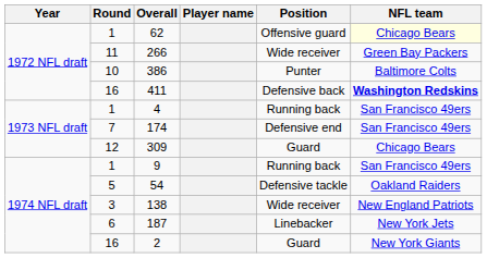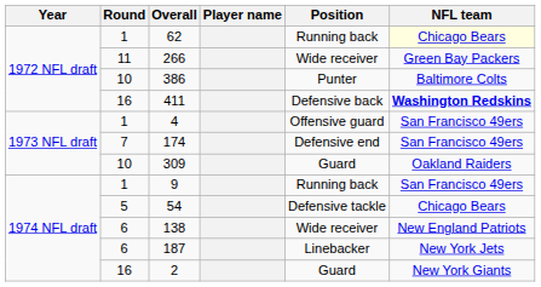62 | Position: Offensive guard -> Running back
4 | Position: Running back -> Offensive guard
309 | Round: 12 -> 10
309 | NFL team: Chicago Bears -> Oakland Raiders
54 | NFL team: Oakland Raiders -> Chicago Bears
138 | Round: 3 -> 6
